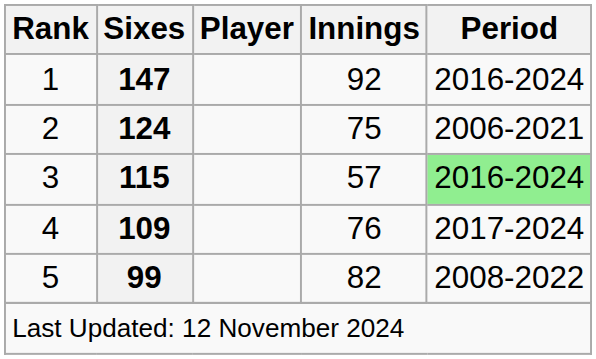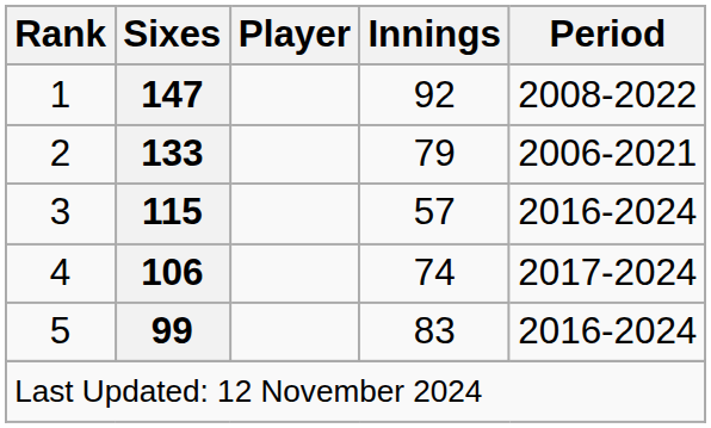1 | Period: 2016-2024 -> 2008-2022
2 | Sixes: 124 -> 133
2 | Innings: 75 -> 79
3 | Period: lightgreen background -> no background
4 | Sixes: 109 -> 106
4 | Innings: 76 -> 74
5 | Innings: 82 -> 83
5 | Period: 2008-2022 -> 2016-2024
